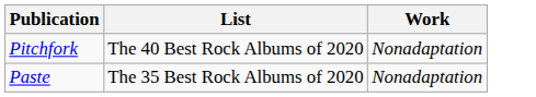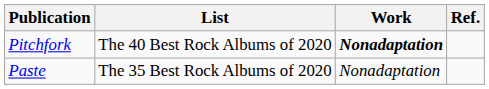+ column: Ref.
Pitchfork | Work: normal -> bold
